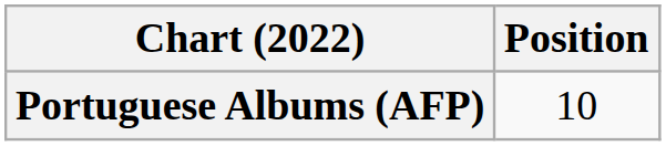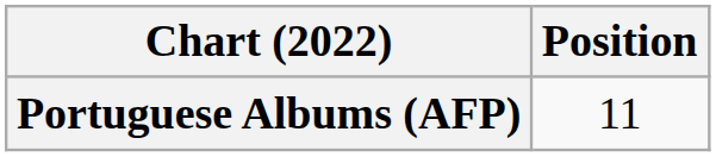Portuguese Albums (AFP) | Position: 10 -> 11
